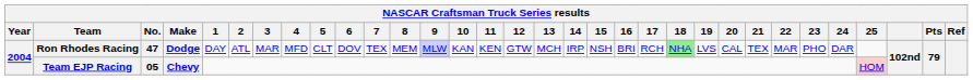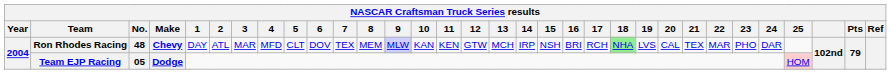Ron Rhodes Racing | No.: 47 -> 48
Ron Rhodes Racing | Make: Dodge -> Chevy
Team EJP Racing | Make: Chevy -> Dodge
